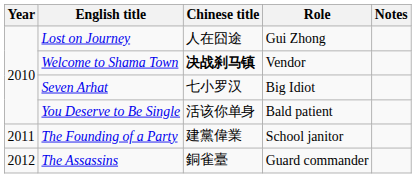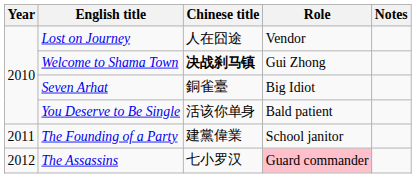Lost on Journey | Role: Gui Zhong -> Vendor
Welcome to Shama Town | Role: Vendor -> Gui Zhong
Seven Arhat | Chinese title: 七小罗汉 -> 銅雀臺
The Assassins | Chinese title: 銅雀臺 -> 七小罗汉
The Assassins | Role: no background -> pink background
